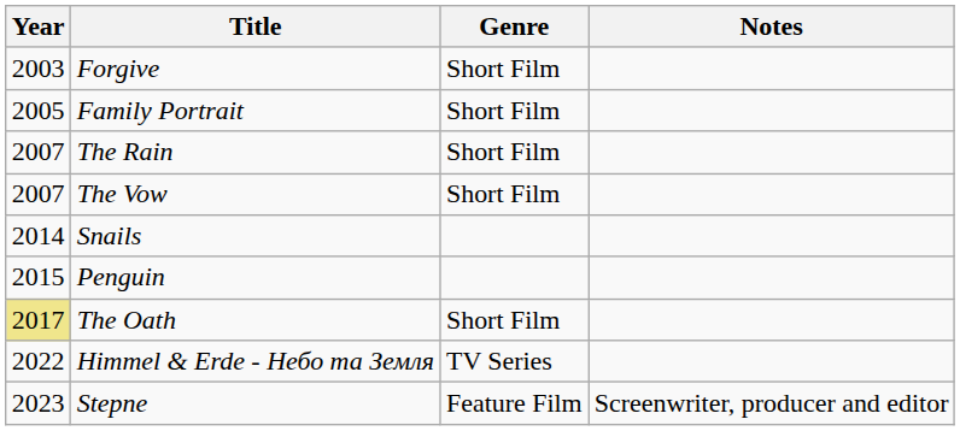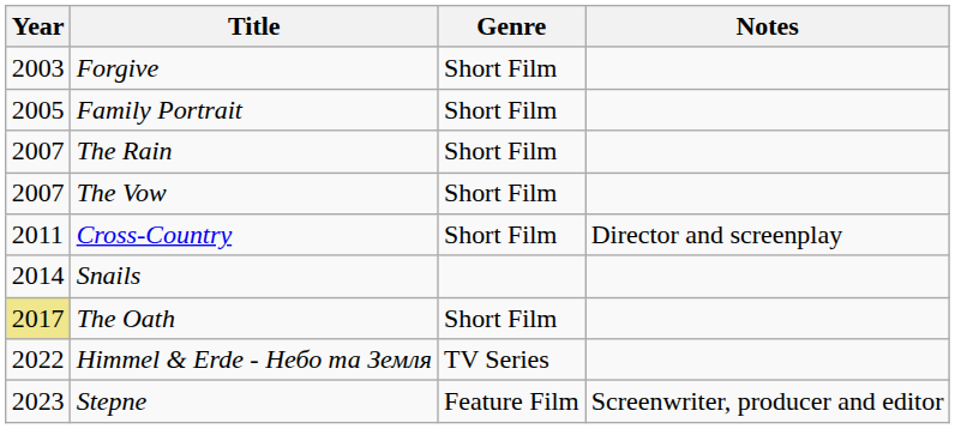+ row: 2011 | Cross-Country | Short Film | Director and screenplay
- row: 2015 | Penguin
